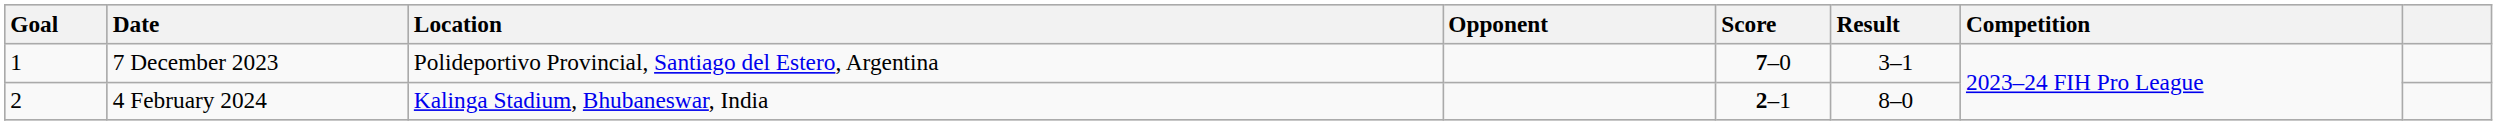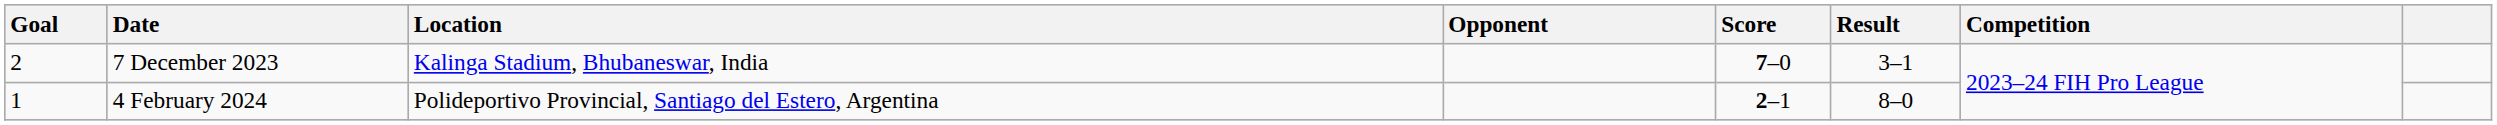7 December 2023 | Goal: 1 -> 2
7 December 2023 | Location: Polideportivo Provincial, Santiago del Estero, Argentina -> Kalinga Stadium, Bhubaneswar, India
4 February 2024 | Goal: 2 -> 1
4 February 2024 | Location: Kalinga Stadium, Bhubaneswar, India -> Polideportivo Provincial, Santiago del Estero, Argentina
